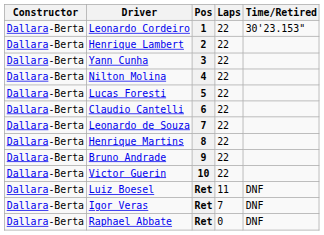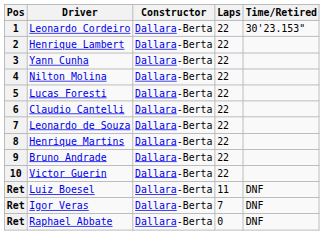columns swapped: Pos <-> Constructor
